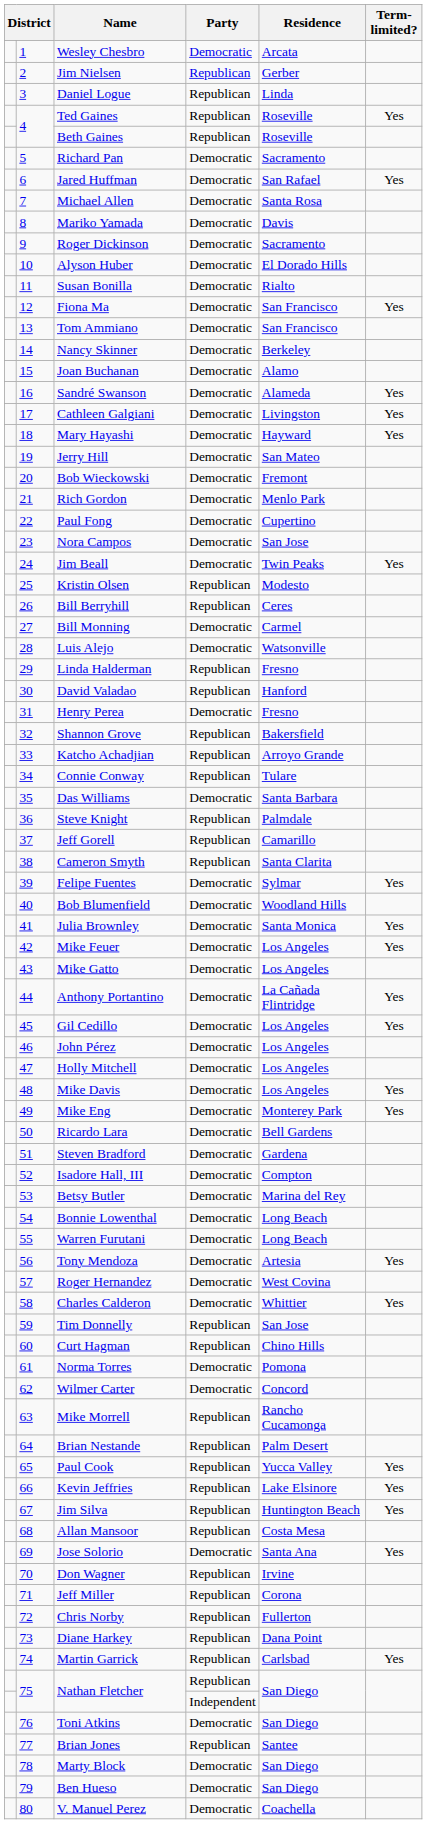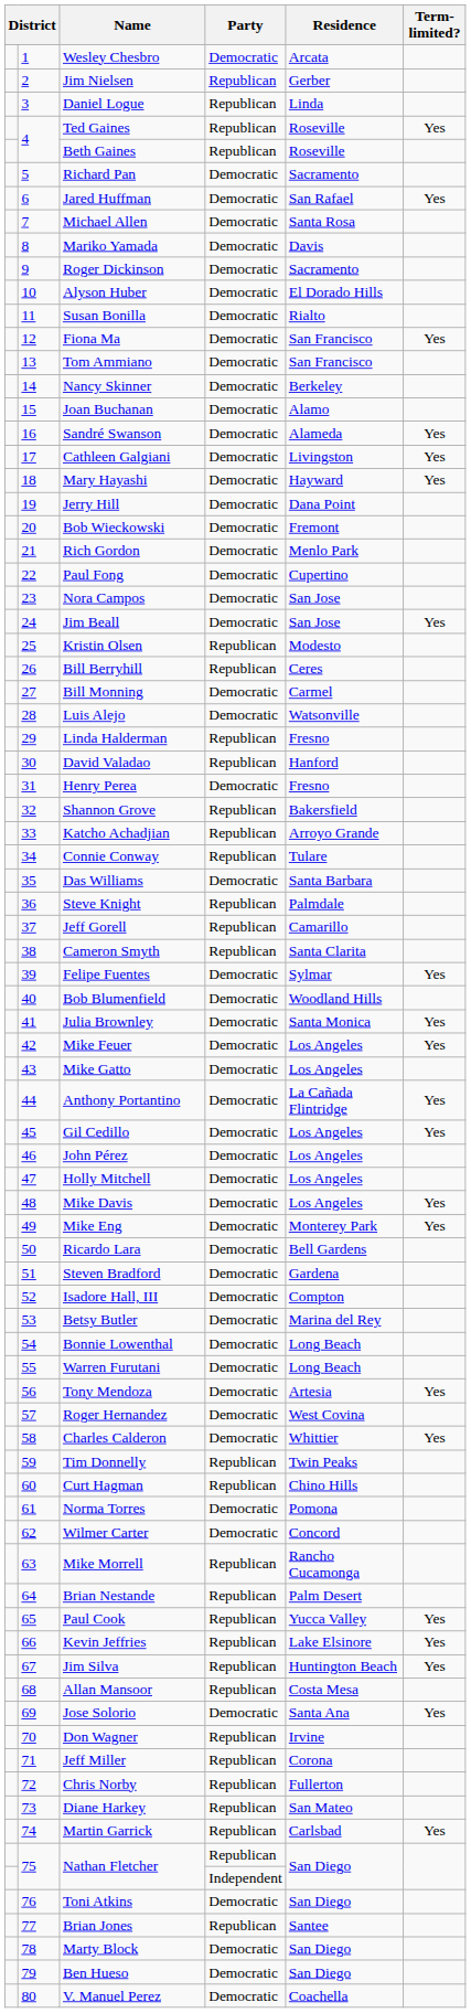Jerry Hill | Residence: San Mateo -> Dana Point
Jim Beall | Residence: Twin Peaks -> San Jose
Tim Donnelly | Residence: San Jose -> Twin Peaks
Diane Harkey | Residence: Dana Point -> San Mateo
